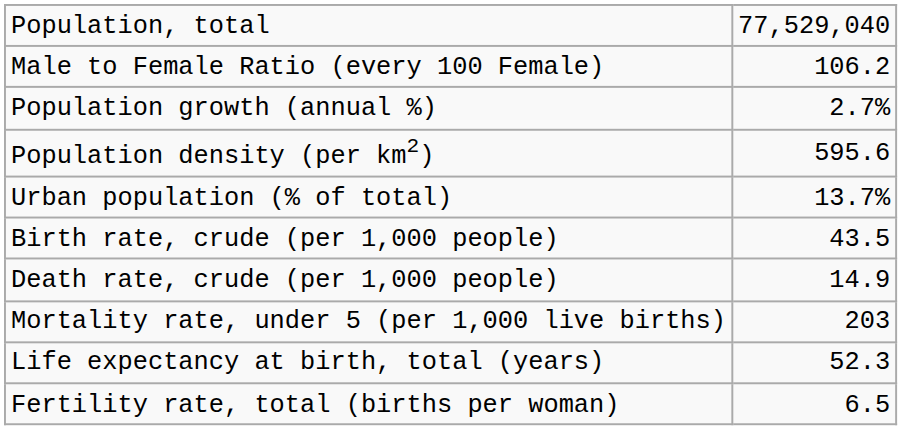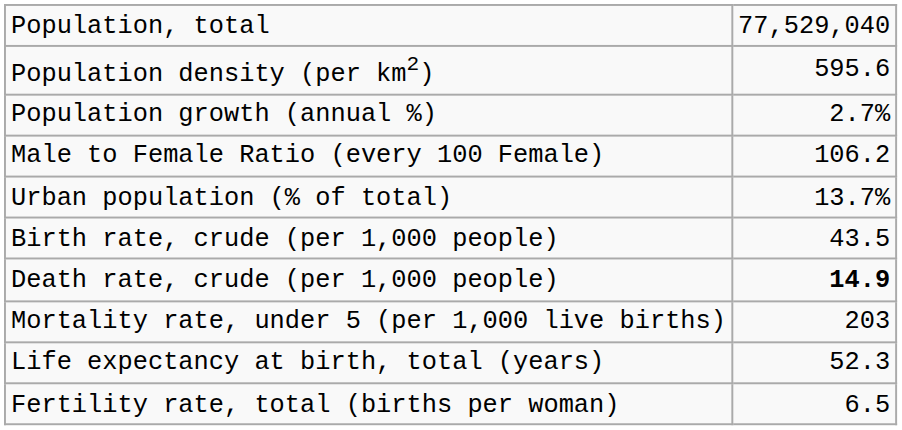rows swapped: Population density (per km2) <-> Male to Female Ratio (every 100 Female)
Death rate, crude (per 1,000 people) | column 2: normal -> bold
